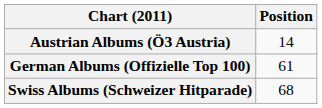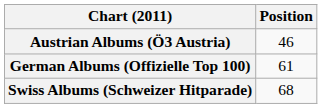Austrian Albums (Ö3 Austria) | Position: 14 -> 46
